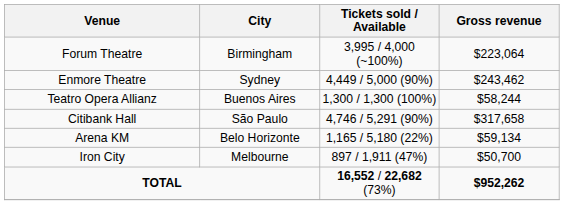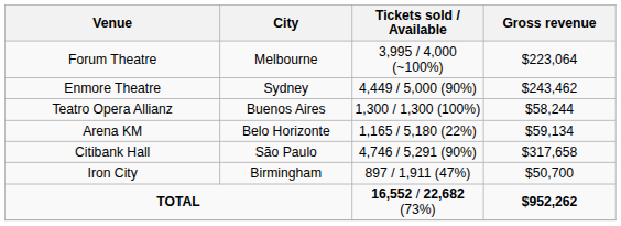Forum Theatre | City: Birmingham -> Melbourne
rows swapped: Arena KM <-> Citibank Hall
Iron City | City: Melbourne -> Birmingham
